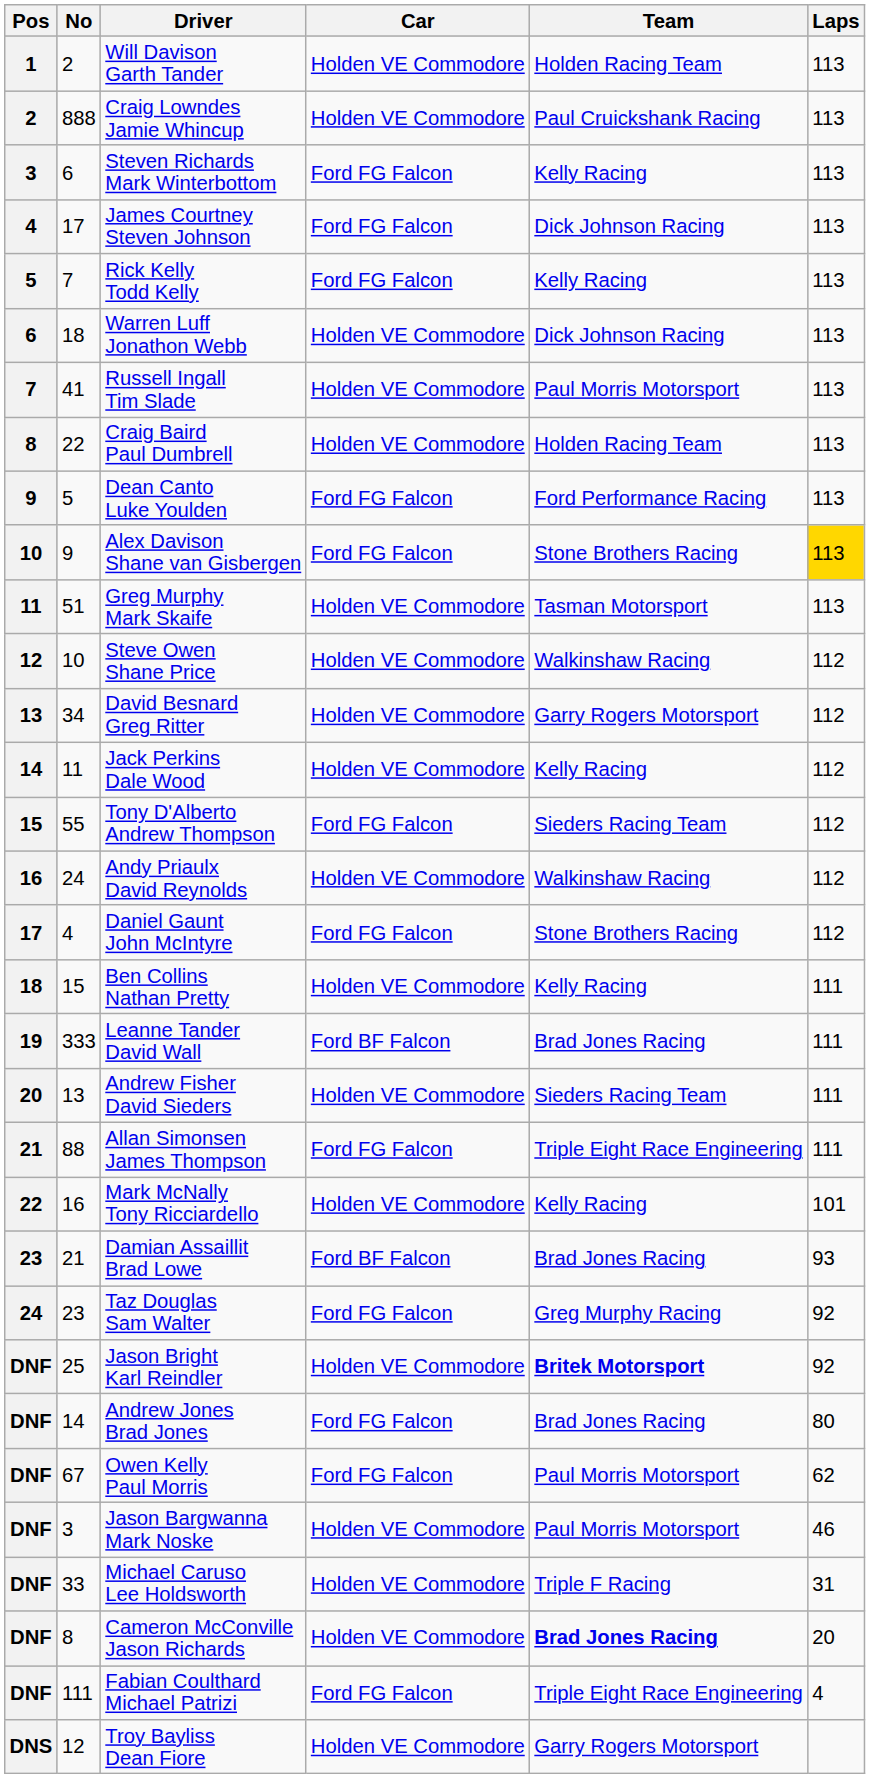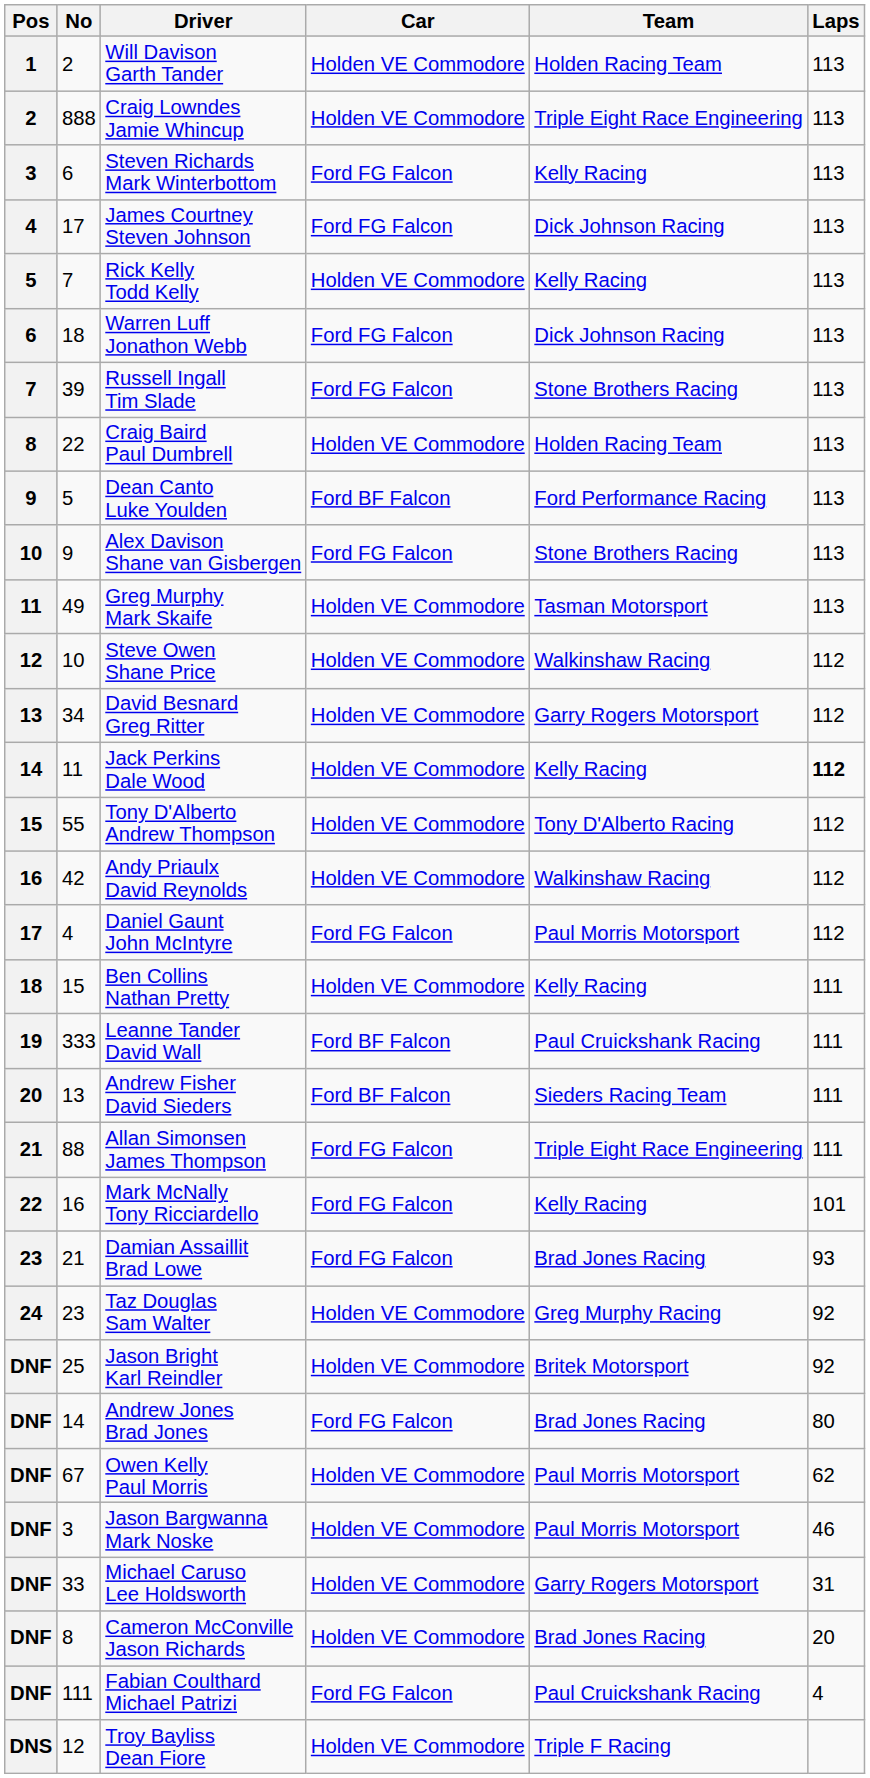Craig Lowndes Jamie Whincup | Team: Paul Cruickshank Racing -> Triple Eight Race Engineering
Rick Kelly Todd Kelly | Car: Ford FG Falcon -> Holden VE Commodore
Warren Luff Jonathon Webb | Car: Holden VE Commodore -> Ford FG Falcon
Russell Ingall Tim Slade | No: 41 -> 39
Russell Ingall Tim Slade | Car: Holden VE Commodore -> Ford FG Falcon
Russell Ingall Tim Slade | Team: Paul Morris Motorsport -> Stone Brothers Racing
Dean Canto Luke Youlden | Car: Ford FG Falcon -> Ford BF Falcon
Alex Davison Shane van Gisbergen | Laps: gold background -> no background
Greg Murphy Mark Skaife | No: 51 -> 49
Jack Perkins Dale Wood | Laps: normal -> bold
Tony D'Alberto Andrew Thompson | Car: Ford FG Falcon -> Holden VE Commodore
Tony D'Alberto Andrew Thompson | Team: Sieders Racing Team -> Tony D'Alberto Racing
Andy Priaulx David Reynolds | No: 24 -> 42
Daniel Gaunt John McIntyre | Team: Stone Brothers Racing -> Paul Morris Motorsport
Leanne Tander David Wall | Team: Brad Jones Racing -> Paul Cruickshank Racing
Andrew Fisher David Sieders | Car: Holden VE Commodore -> Ford BF Falcon
Mark McNally Tony Ricciardello | Car: Holden VE Commodore -> Ford FG Falcon
Damian Assaillit Brad Lowe | Car: Ford BF Falcon -> Ford FG Falcon
Taz Douglas Sam Walter | Car: Ford FG Falcon -> Holden VE Commodore
Jason Bright Karl Reindler | Team: bold -> normal
Owen Kelly Paul Morris | Car: Ford FG Falcon -> Holden VE Commodore
Michael Caruso Lee Holdsworth | Team: Triple F Racing -> Garry Rogers Motorsport
Cameron McConville Jason Richards | Team: bold -> normal
Fabian Coulthard Michael Patrizi | Team: Triple Eight Race Engineering -> Paul Cruickshank Racing
Troy Bayliss Dean Fiore | Team: Garry Rogers Motorsport -> Triple F Racing
